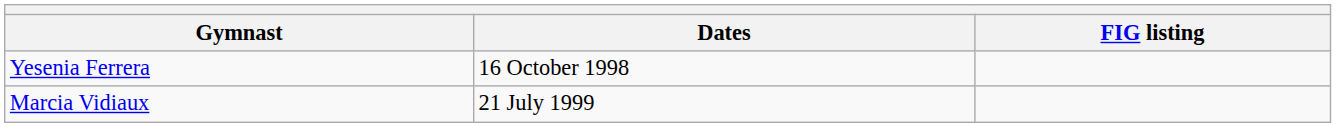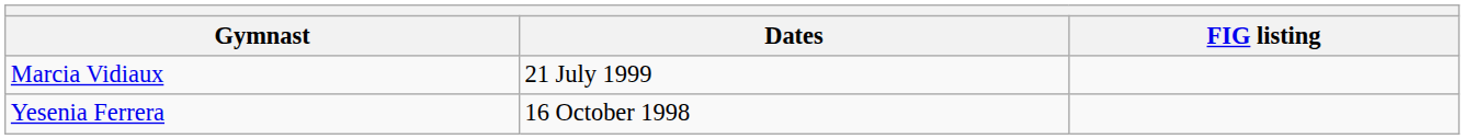rows swapped: Yesenia Ferrera <-> Marcia Vidiaux
